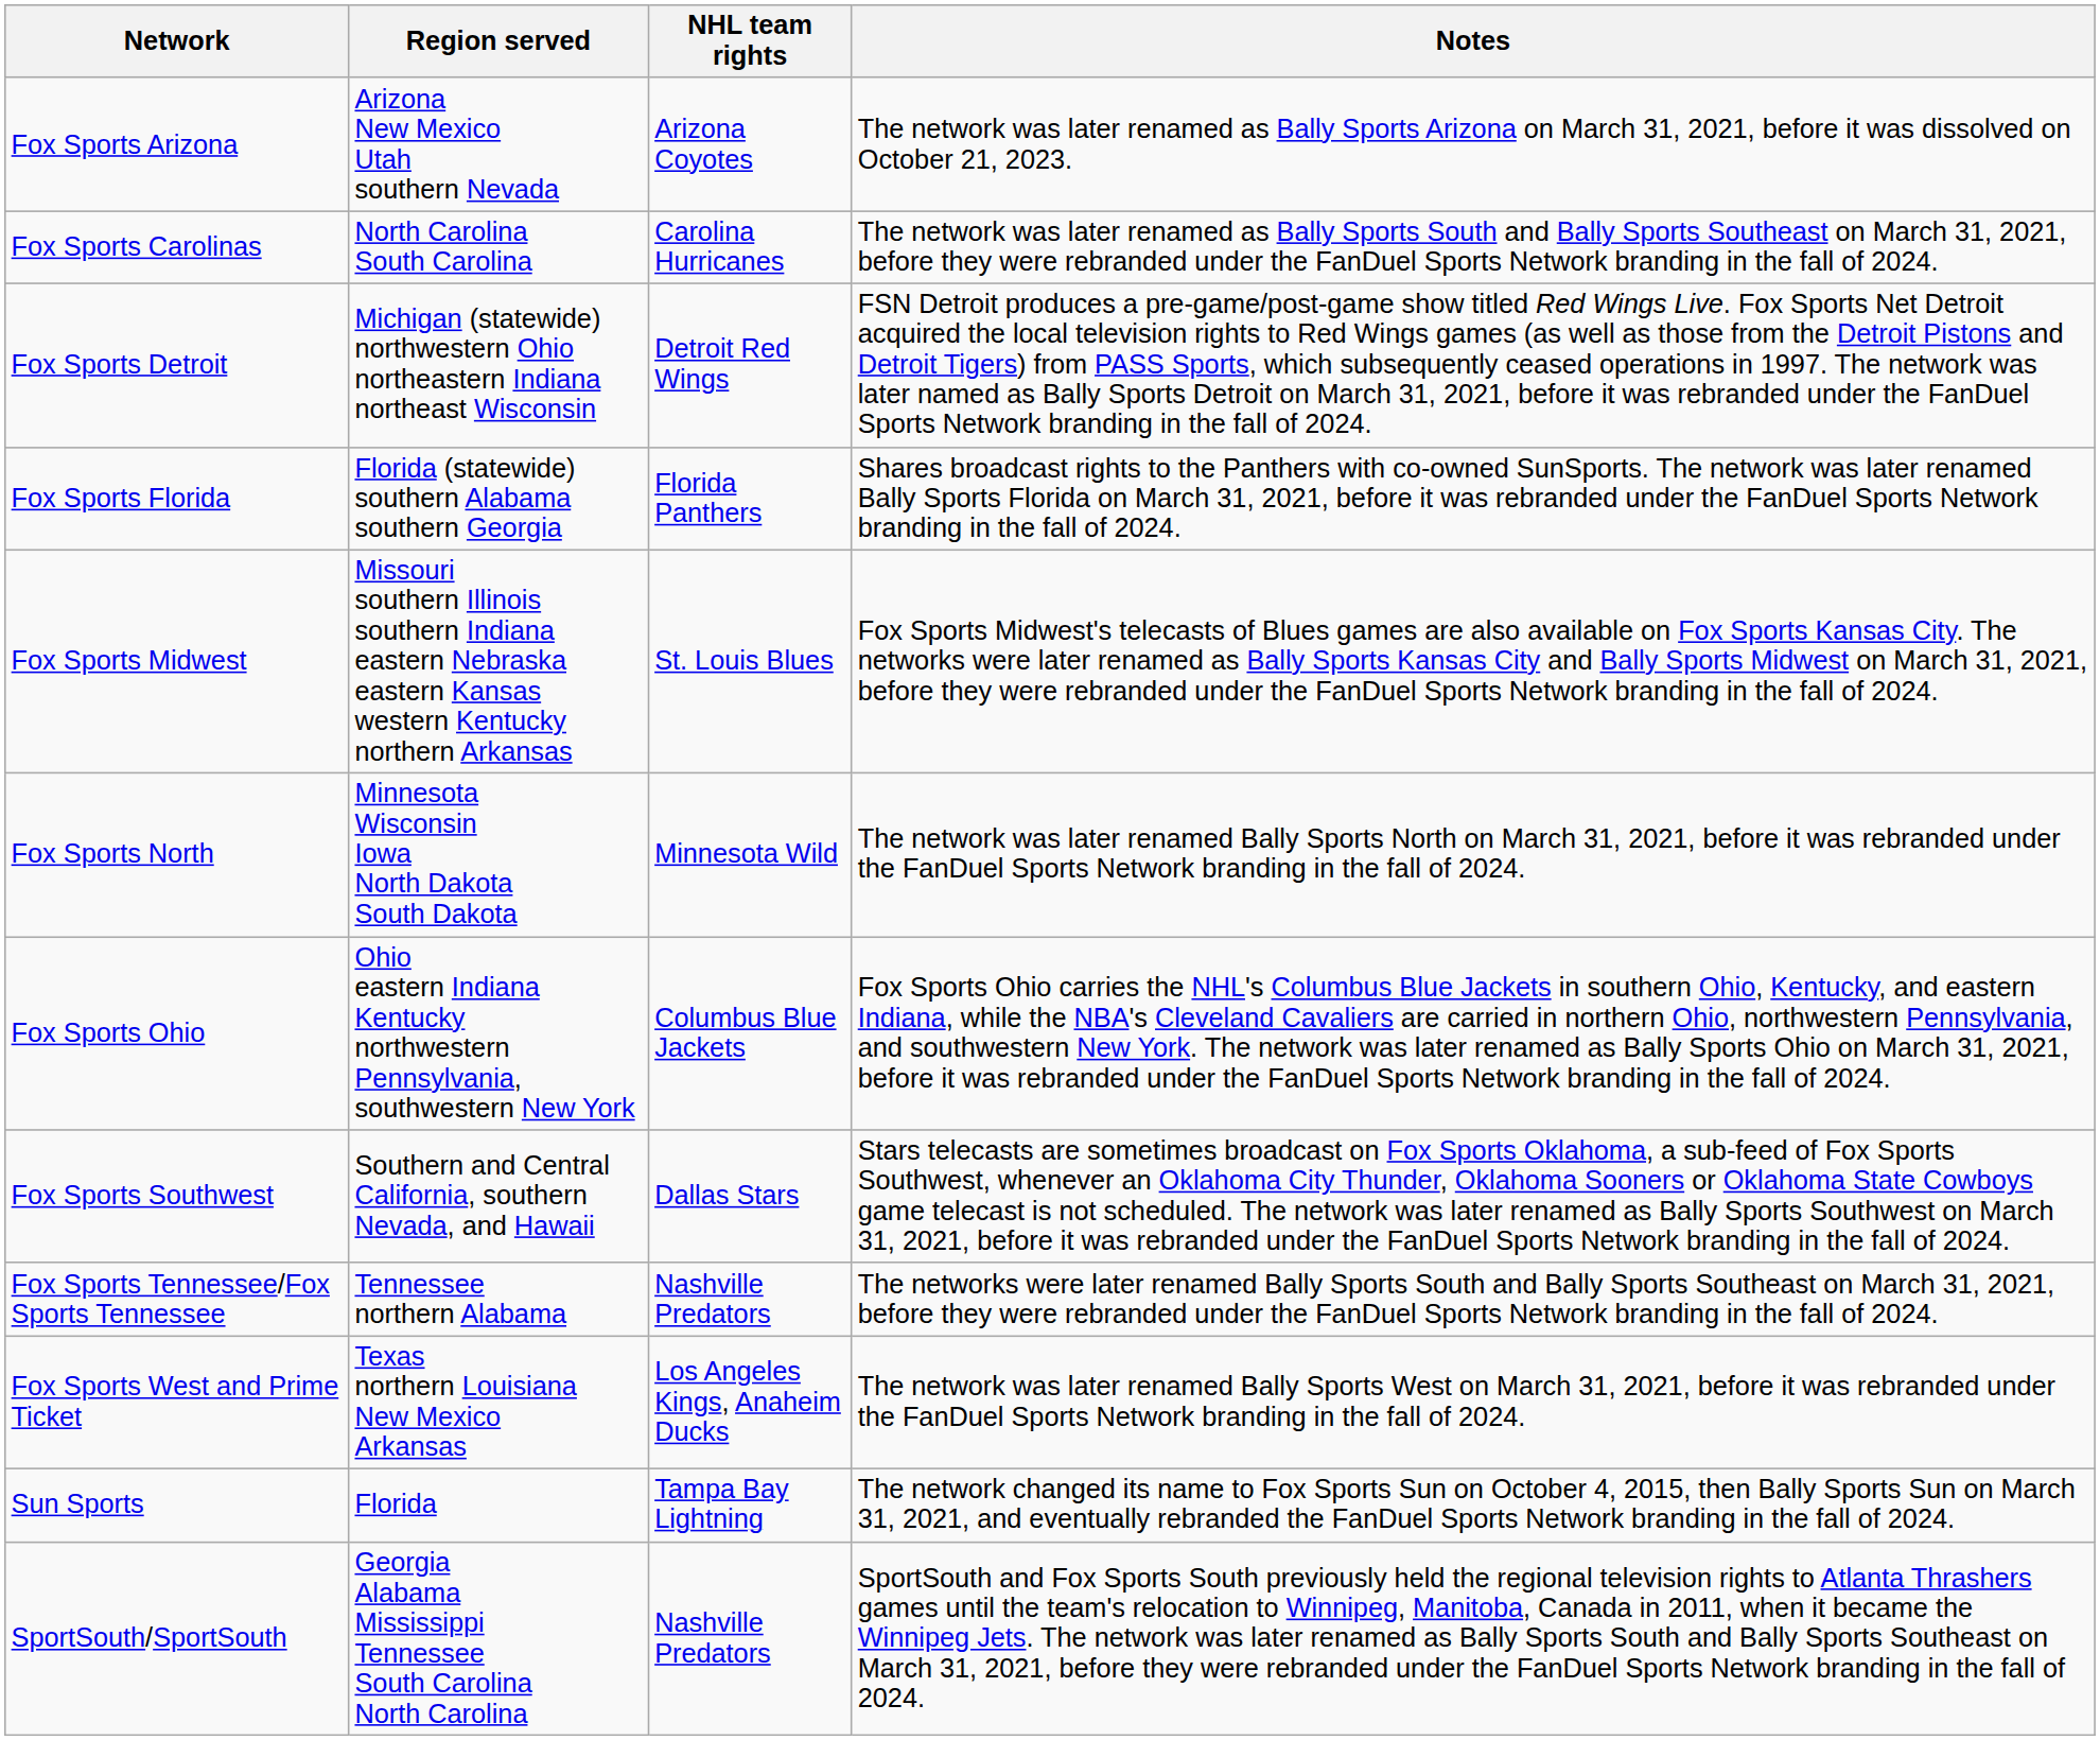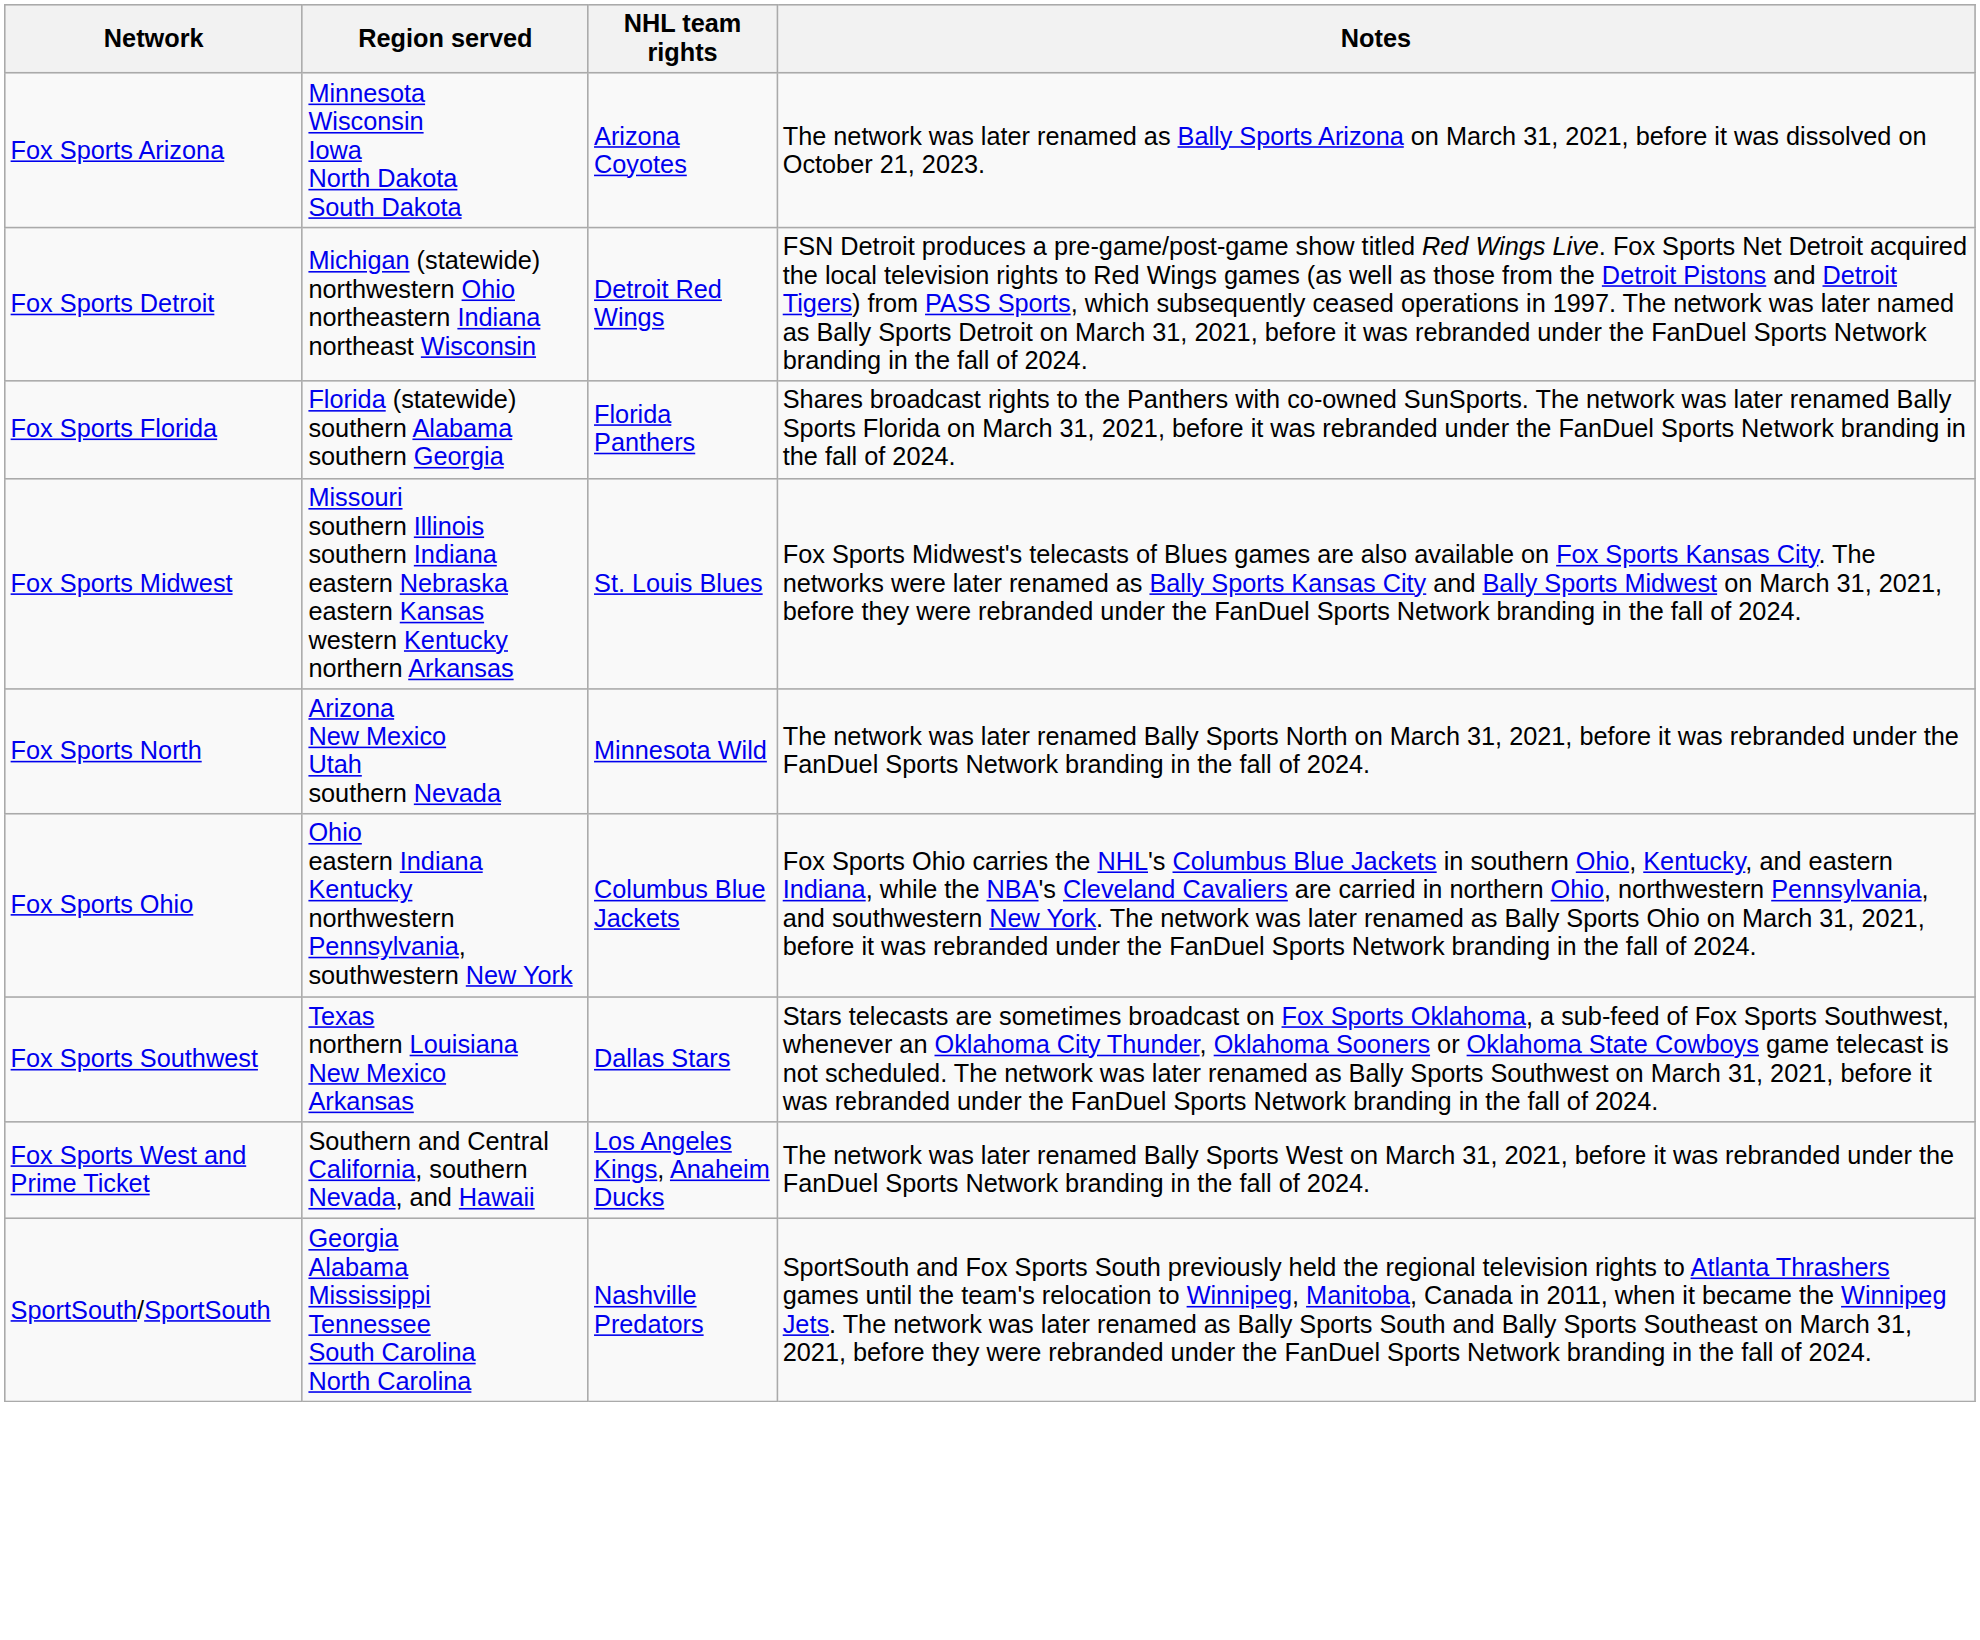Fox Sports Arizona | Region served: Arizona New Mexico Utah southern Nevada -> Minnesota Wisconsin Iowa North Dakota South Dakota
- row: Fox Sports Carolinas | North Carolina South Carolina | Carolina Hurricanes | The network was later renamed as Bally Sports South and Bally Sports Southeast on March 31, 2021, before they were rebranded under the FanDuel Sports Network branding in the fall of 2024.
Fox Sports North | Region served: Minnesota Wisconsin Iowa North Dakota South Dakota -> Arizona New Mexico Utah southern Nevada
Fox Sports Southwest | Region served: Southern and Central California, southern Nevada, and Hawaii -> Texas northern Louisiana New Mexico Arkansas
- row: Fox Sports Tennessee/Fox Sports Tennessee | Tennessee northern Alabama | Nashville Predators | The networks were later renamed Bally Sports South and Bally Sports Southeast on March 31, 2021, before they were rebranded under the FanDuel Sports Network branding in the fall of 2024.
Fox Sports West and Prime Ticket | Region served: Texas northern Louisiana New Mexico Arkansas -> Southern and Central California, southern Nevada, and Hawaii
- row: Sun Sports | Florida | Tampa Bay Lightning | The network changed its name to Fox Sports Sun on October 4, 2015, then Bally Sports Sun on March 31, 2021, and eventually rebranded the FanDuel Sports Network branding in the fall of 2024.
